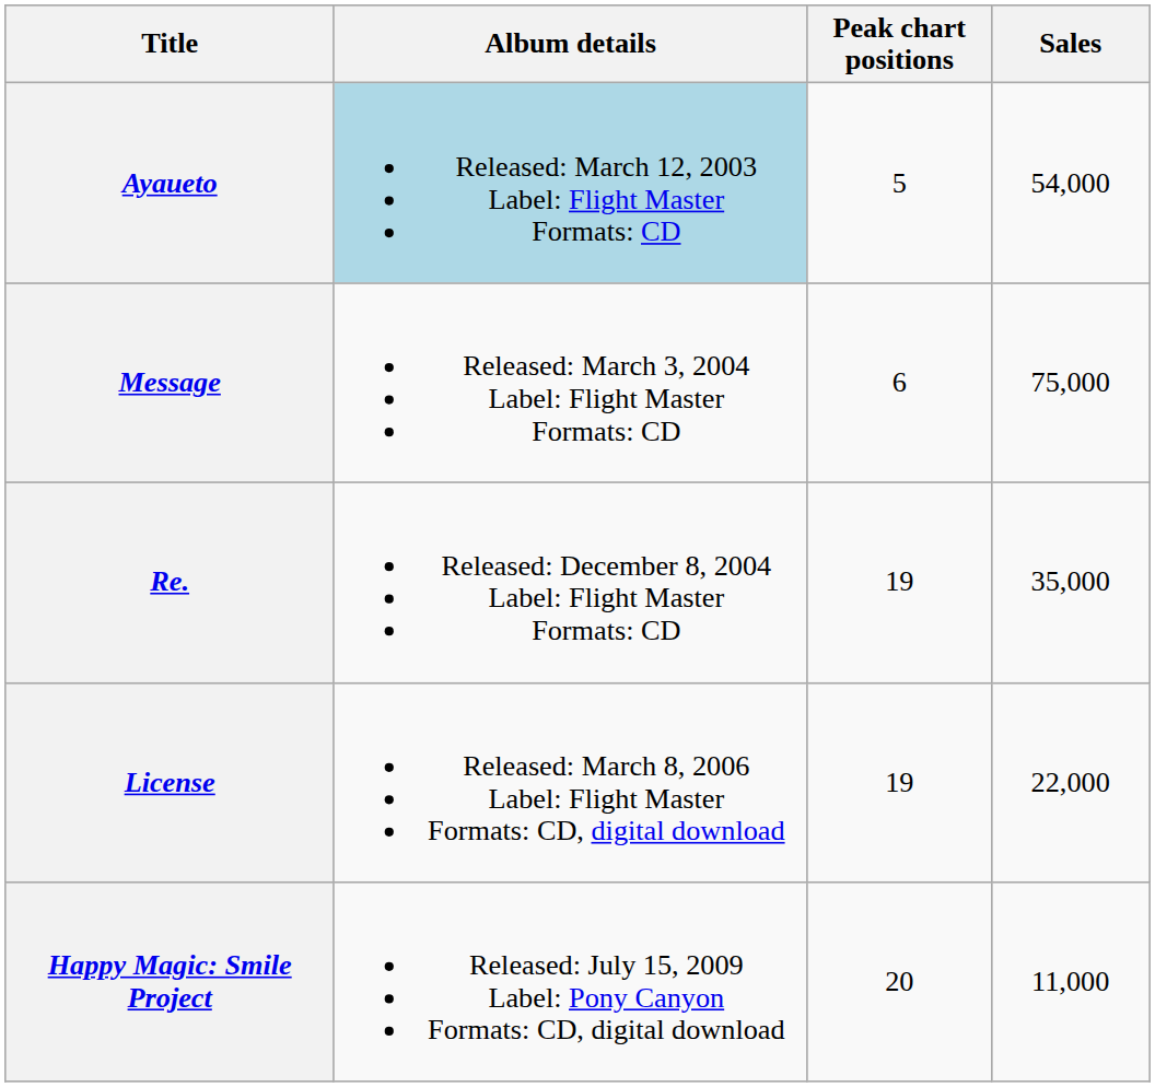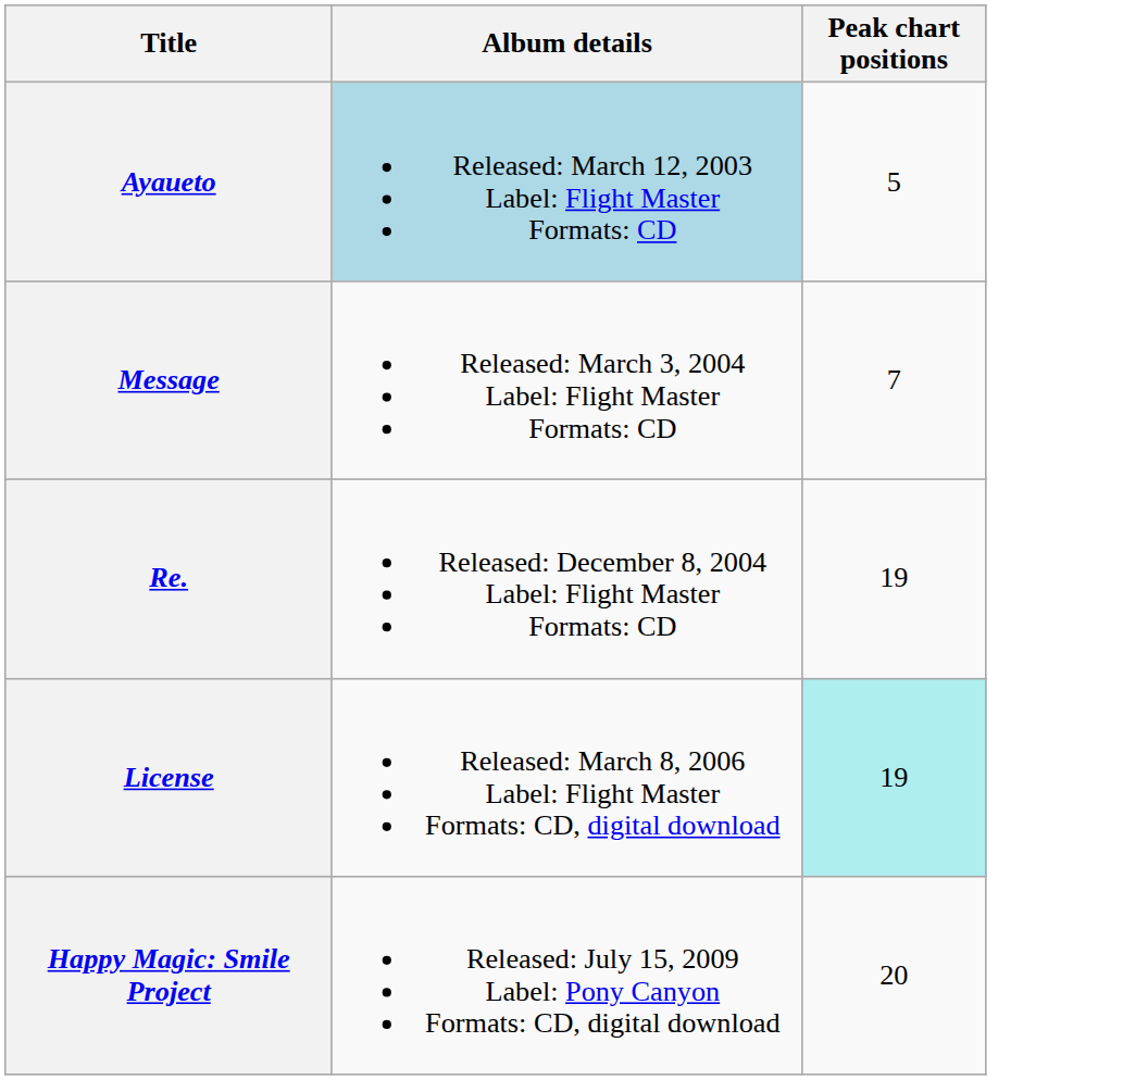- column: Sales | 54,000 | 75,000 | 35,000 | 22,000 | 11,000
Message | Peak chart positions: 6 -> 7
License | Peak chart positions: no background -> paleturquoise background
